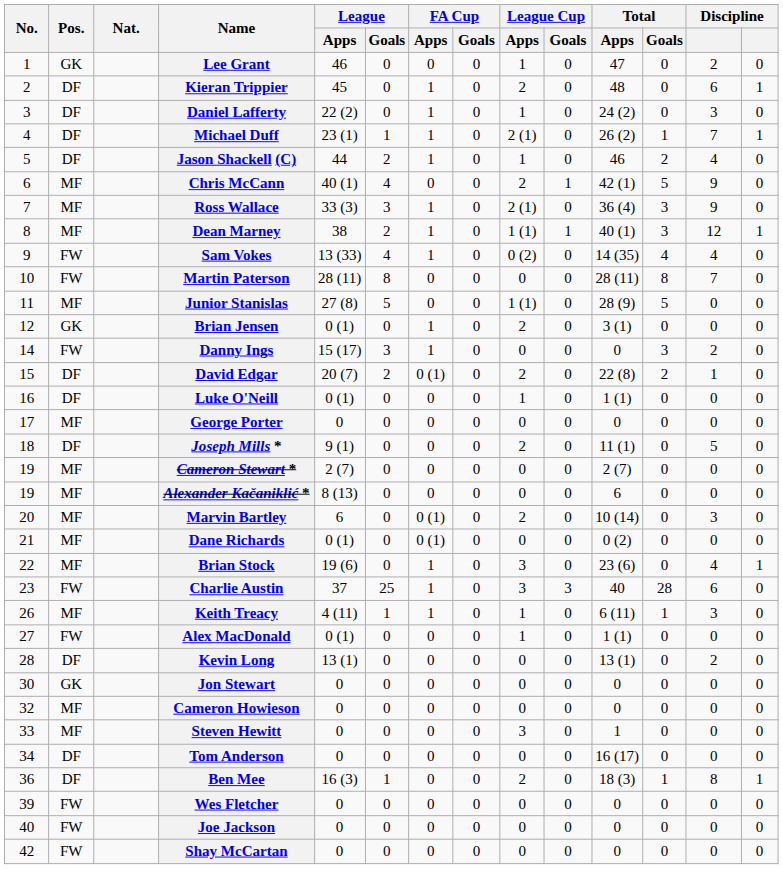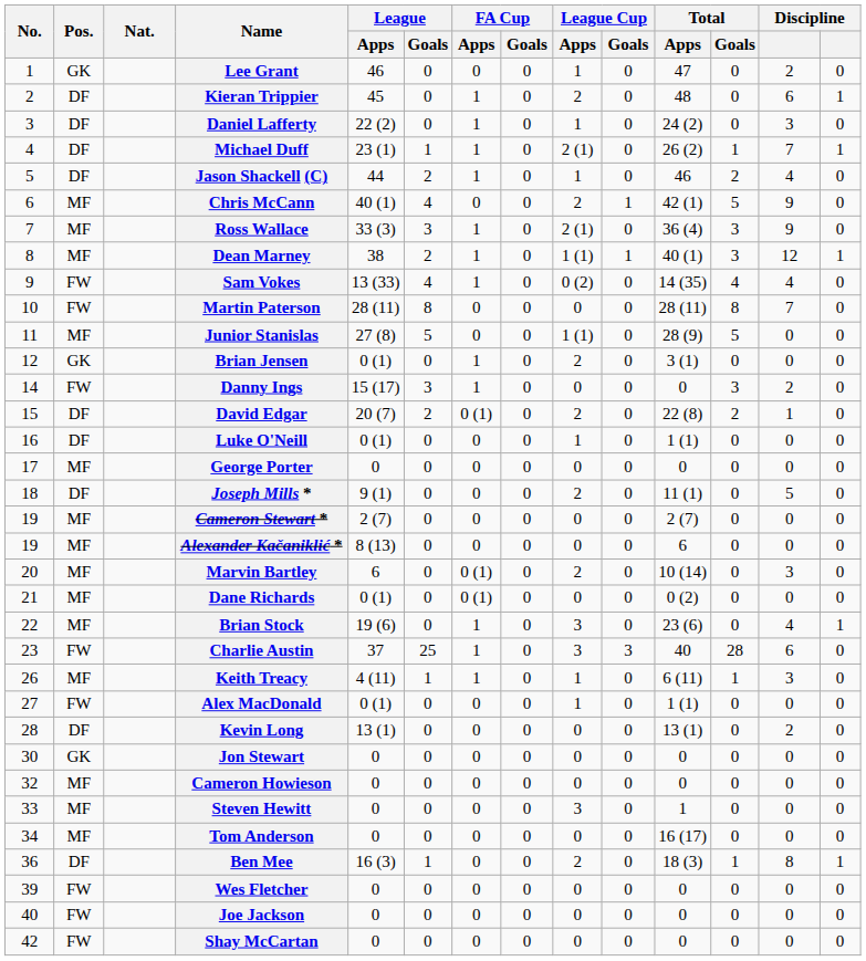Tom Anderson | Pos.: DF -> MF
